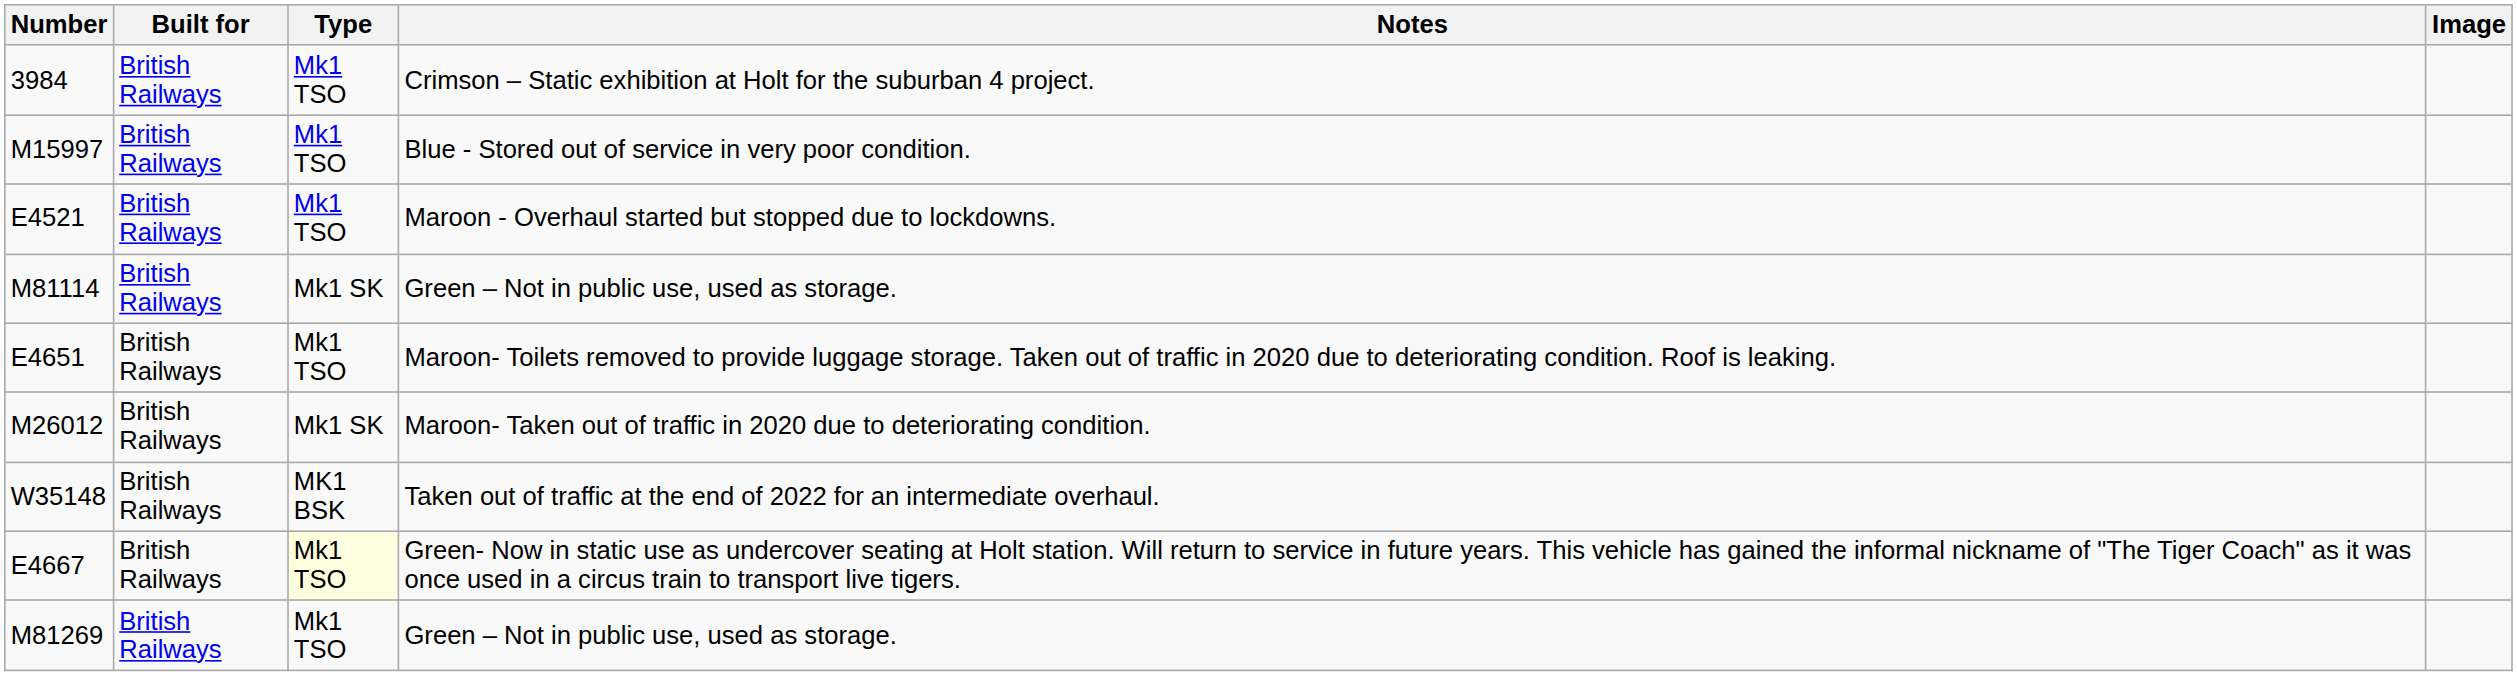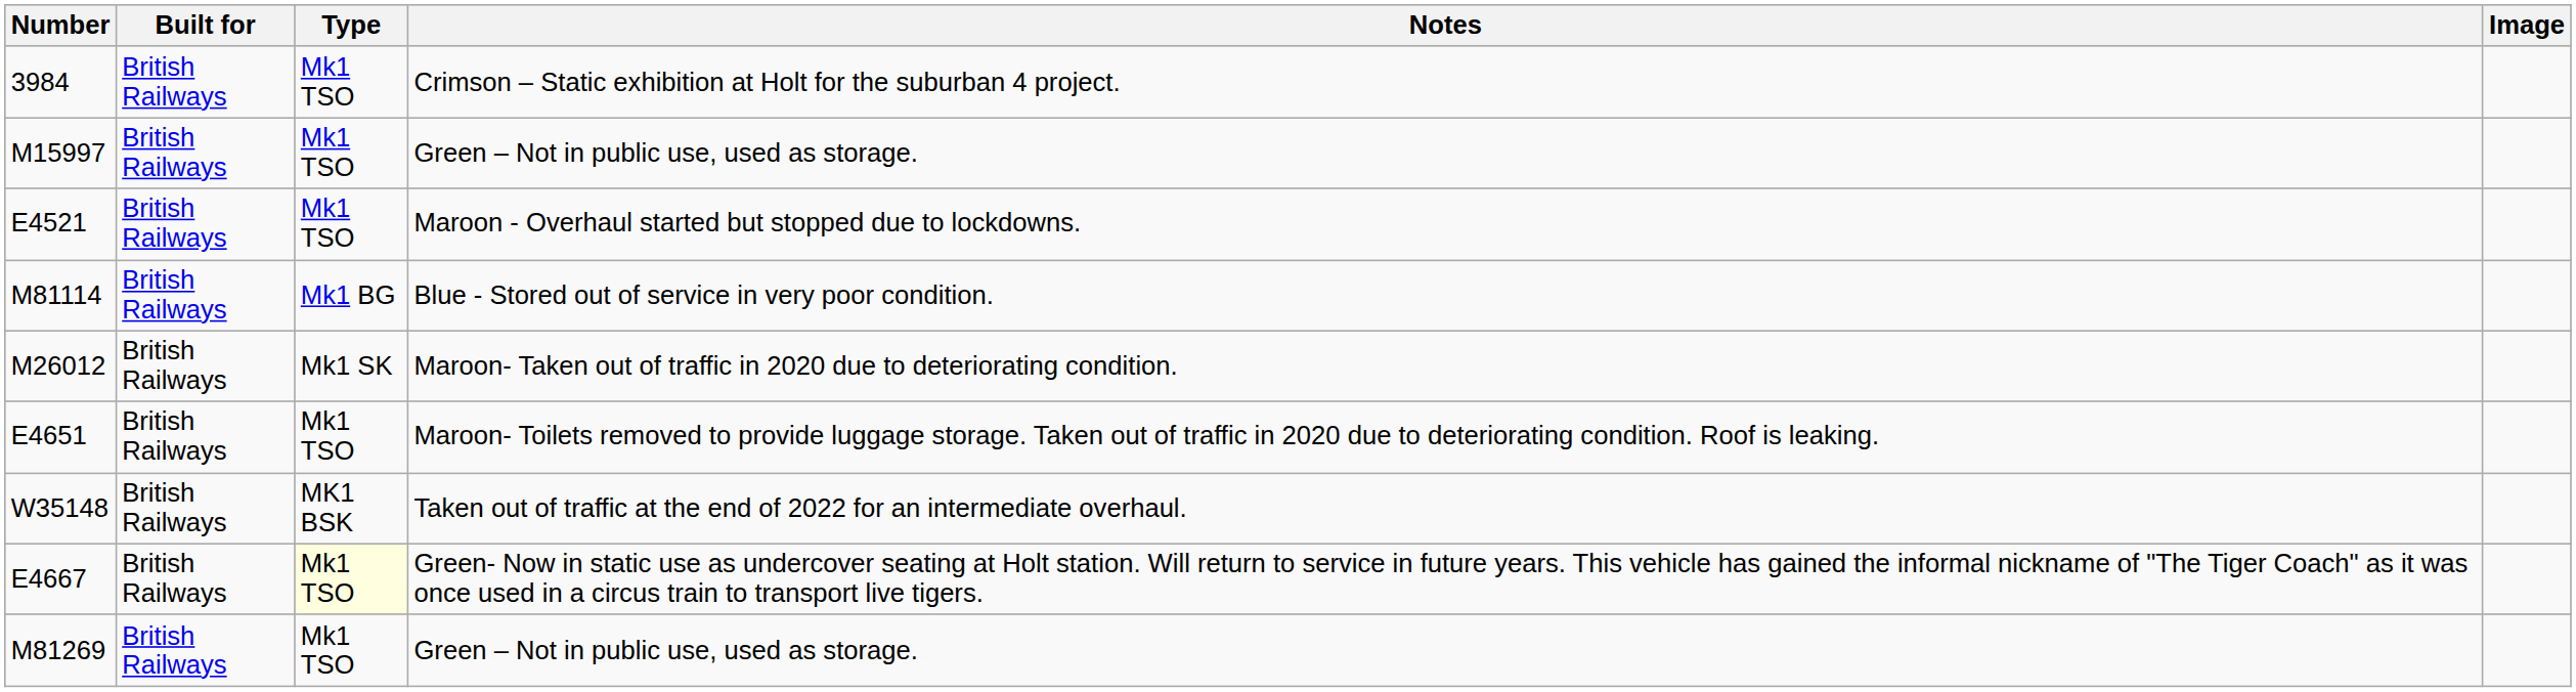M15997 | Notes: Blue - Stored out of service in very poor condition. -> Green – Not in public use, used as storage.
M81114 | Type: Mk1 SK -> Mk1 BG
M81114 | Notes: Green – Not in public use, used as storage. -> Blue - Stored out of service in very poor condition.
rows swapped: E4651 <-> M26012
